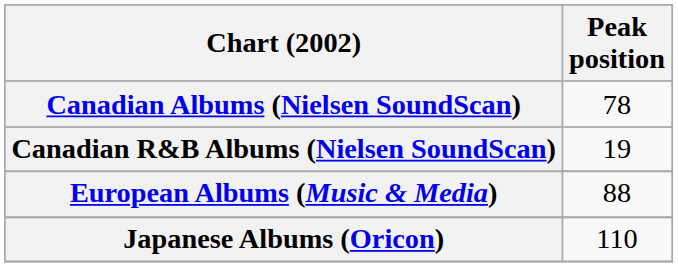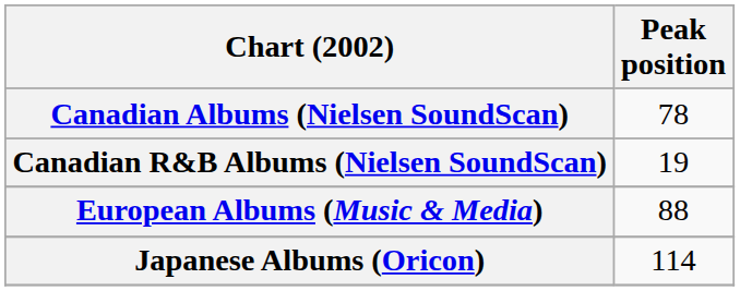Japanese Albums (Oricon) | Peak position: 110 -> 114
